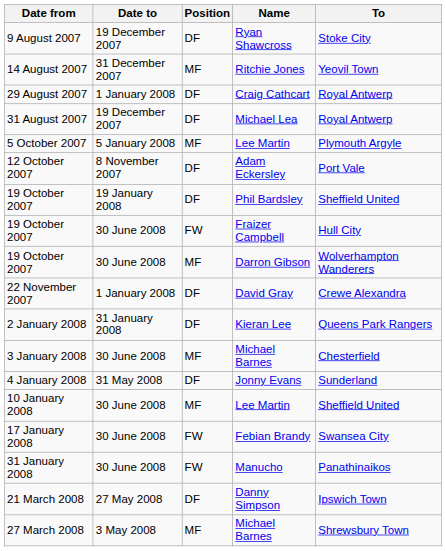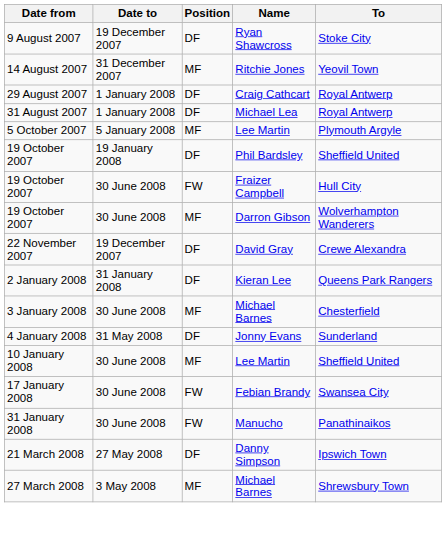31 August 2007 | Date to: 19 December 2007 -> 1 January 2008
- row: 12 October 2007 | 8 November 2007 | DF | Adam Eckersley | Port Vale
22 November 2007 | Date to: 1 January 2008 -> 19 December 2007
